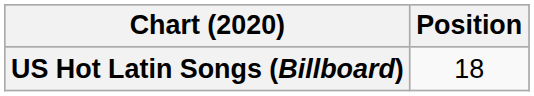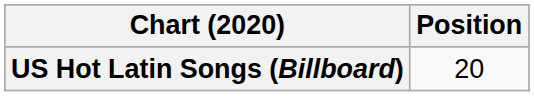US Hot Latin Songs (Billboard) | Position: 18 -> 20
